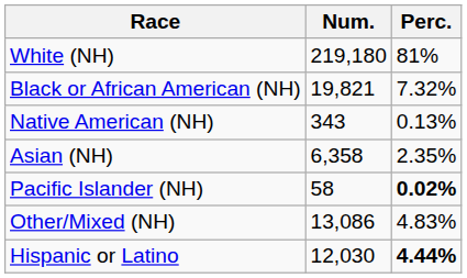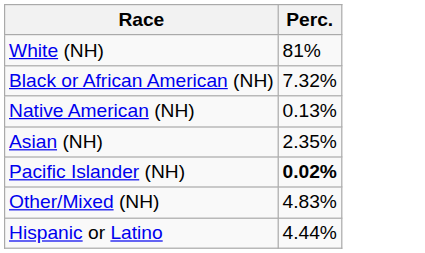- column: Num. | 219,180 | 19,821 | 343 | 6,358 | 58 | 13,086 | 12,030
Hispanic or Latino | Perc.: bold -> normal
